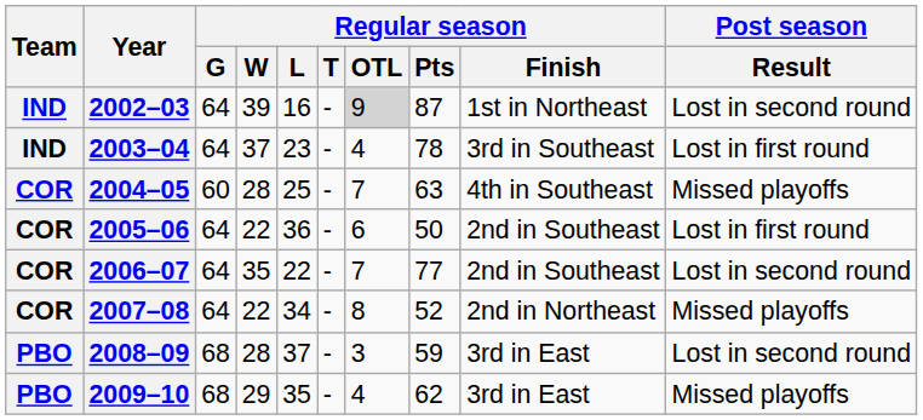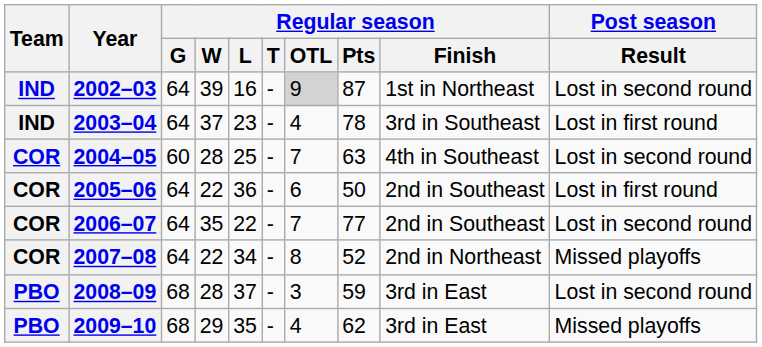2004–05 | Post season / Result: Missed playoffs -> Lost in second round
